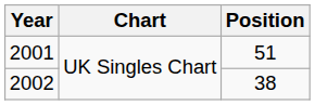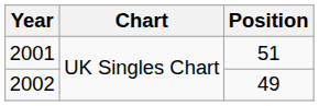2002 | Position: 38 -> 49
